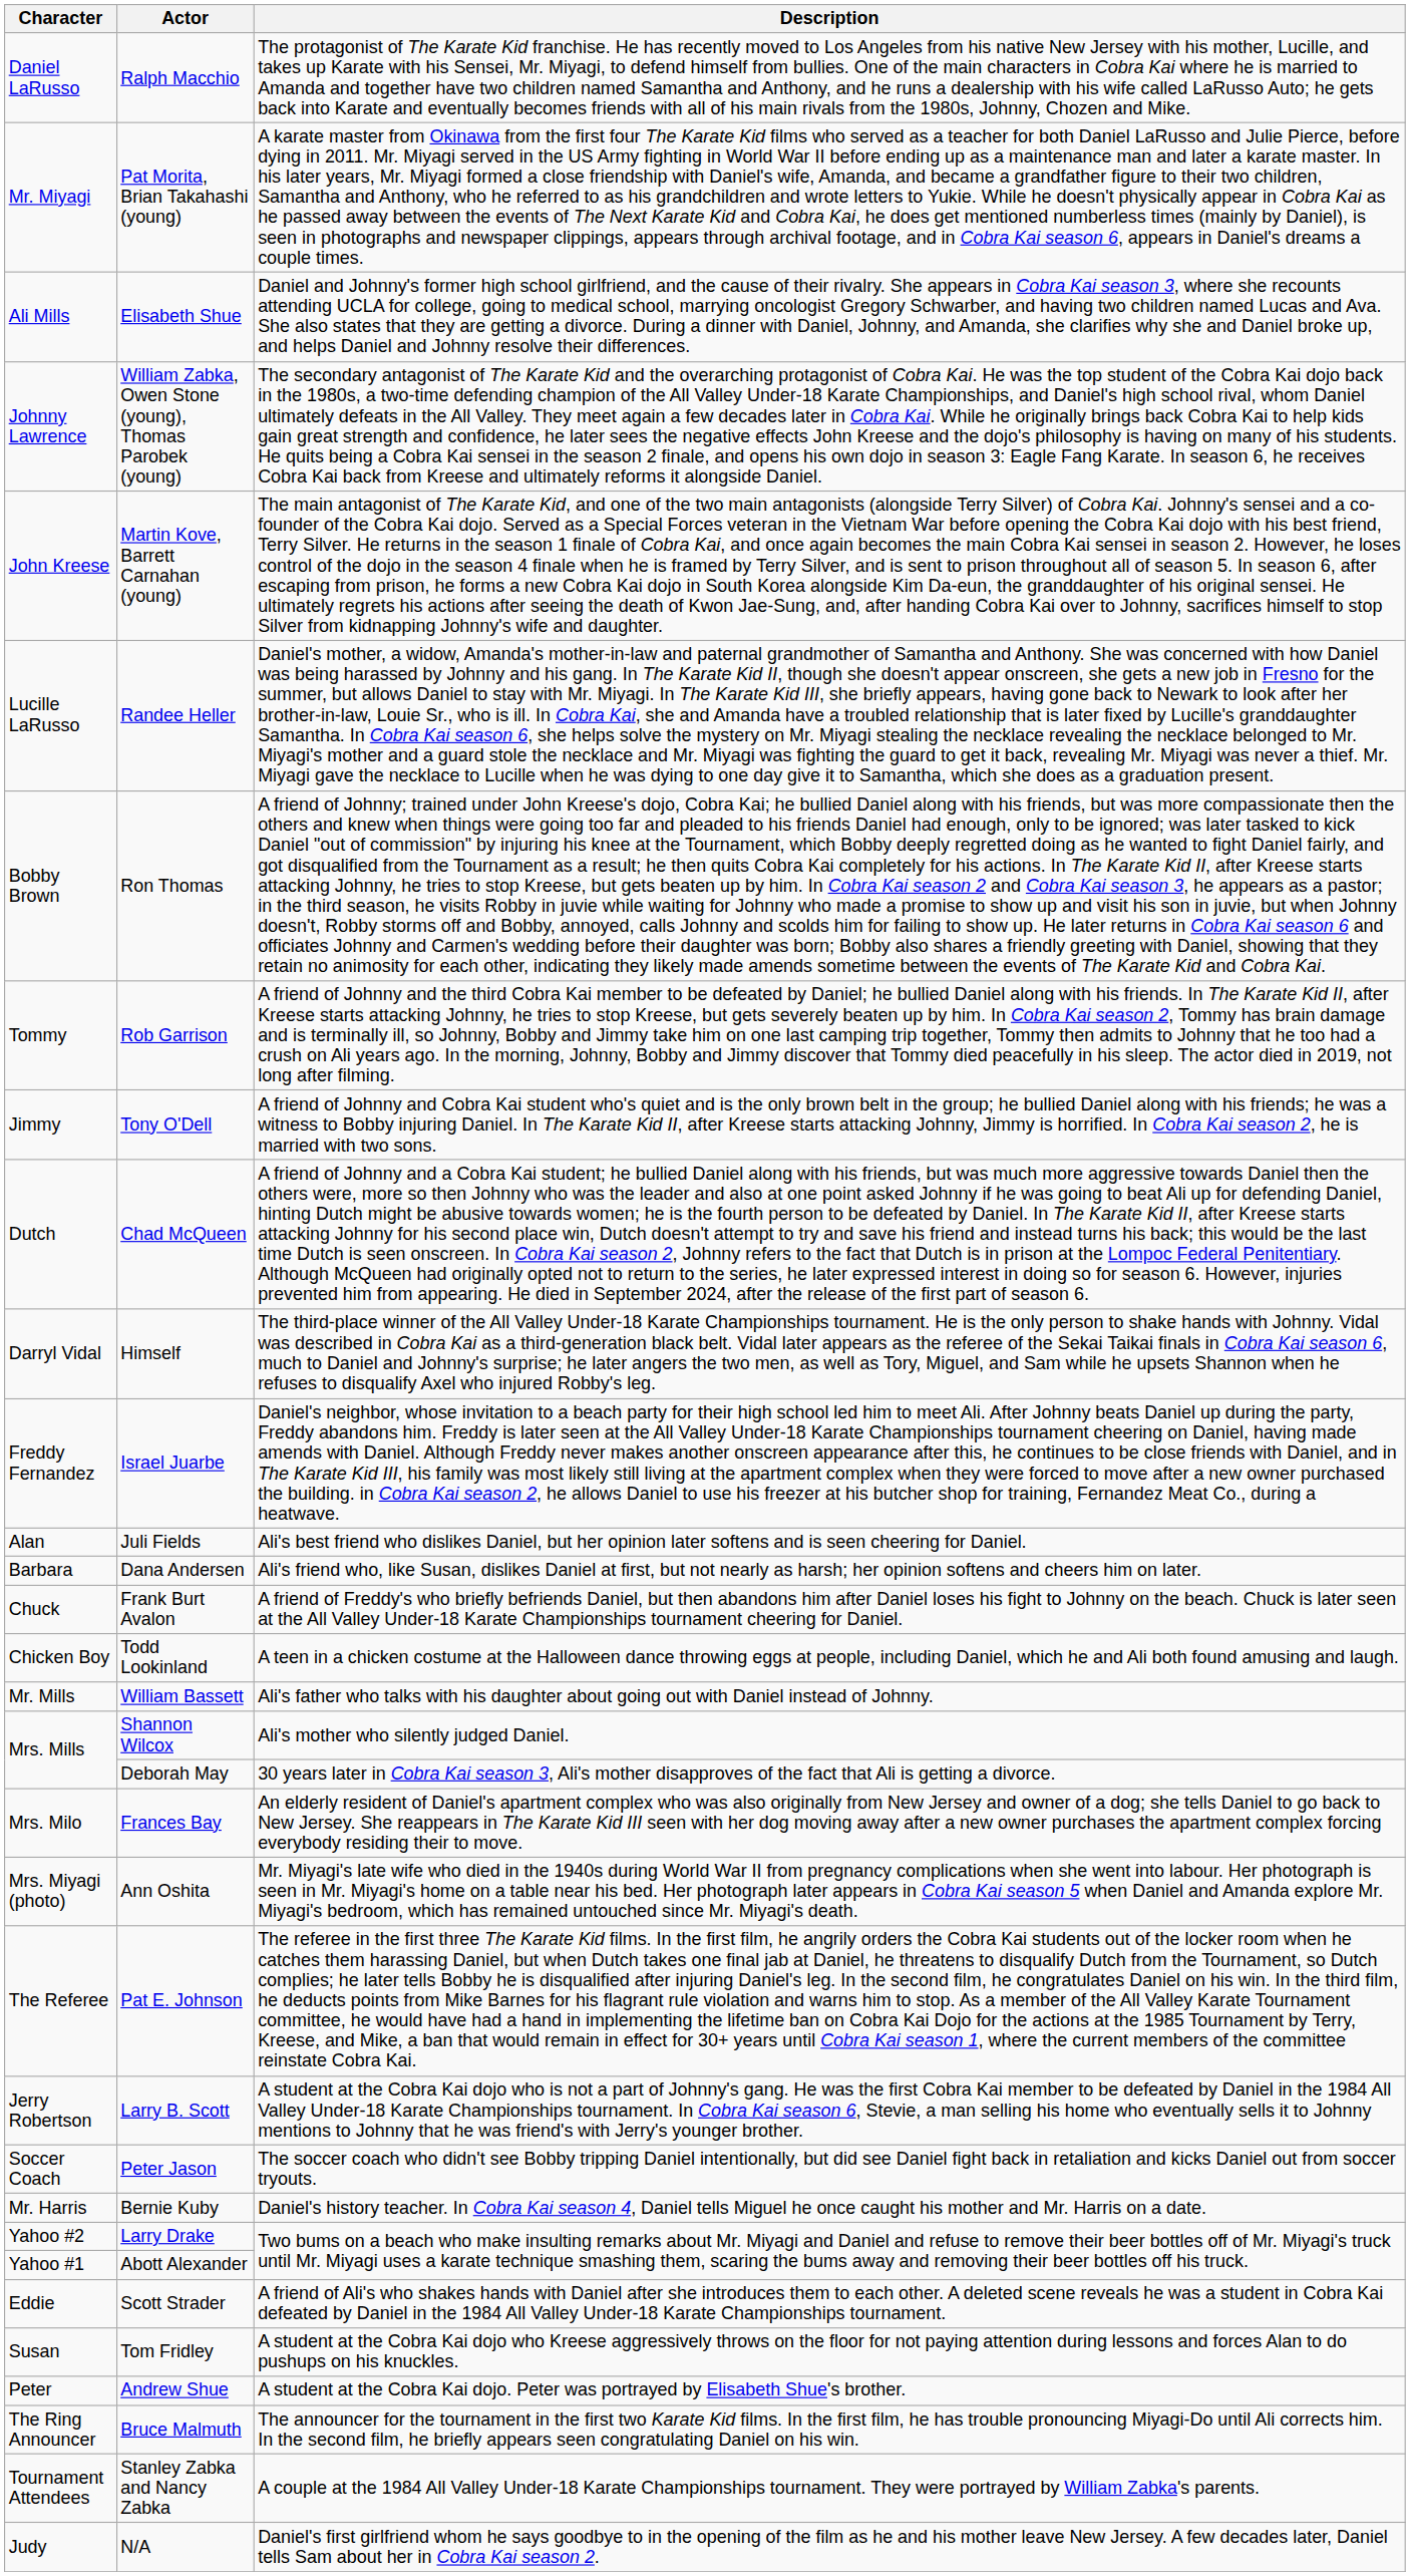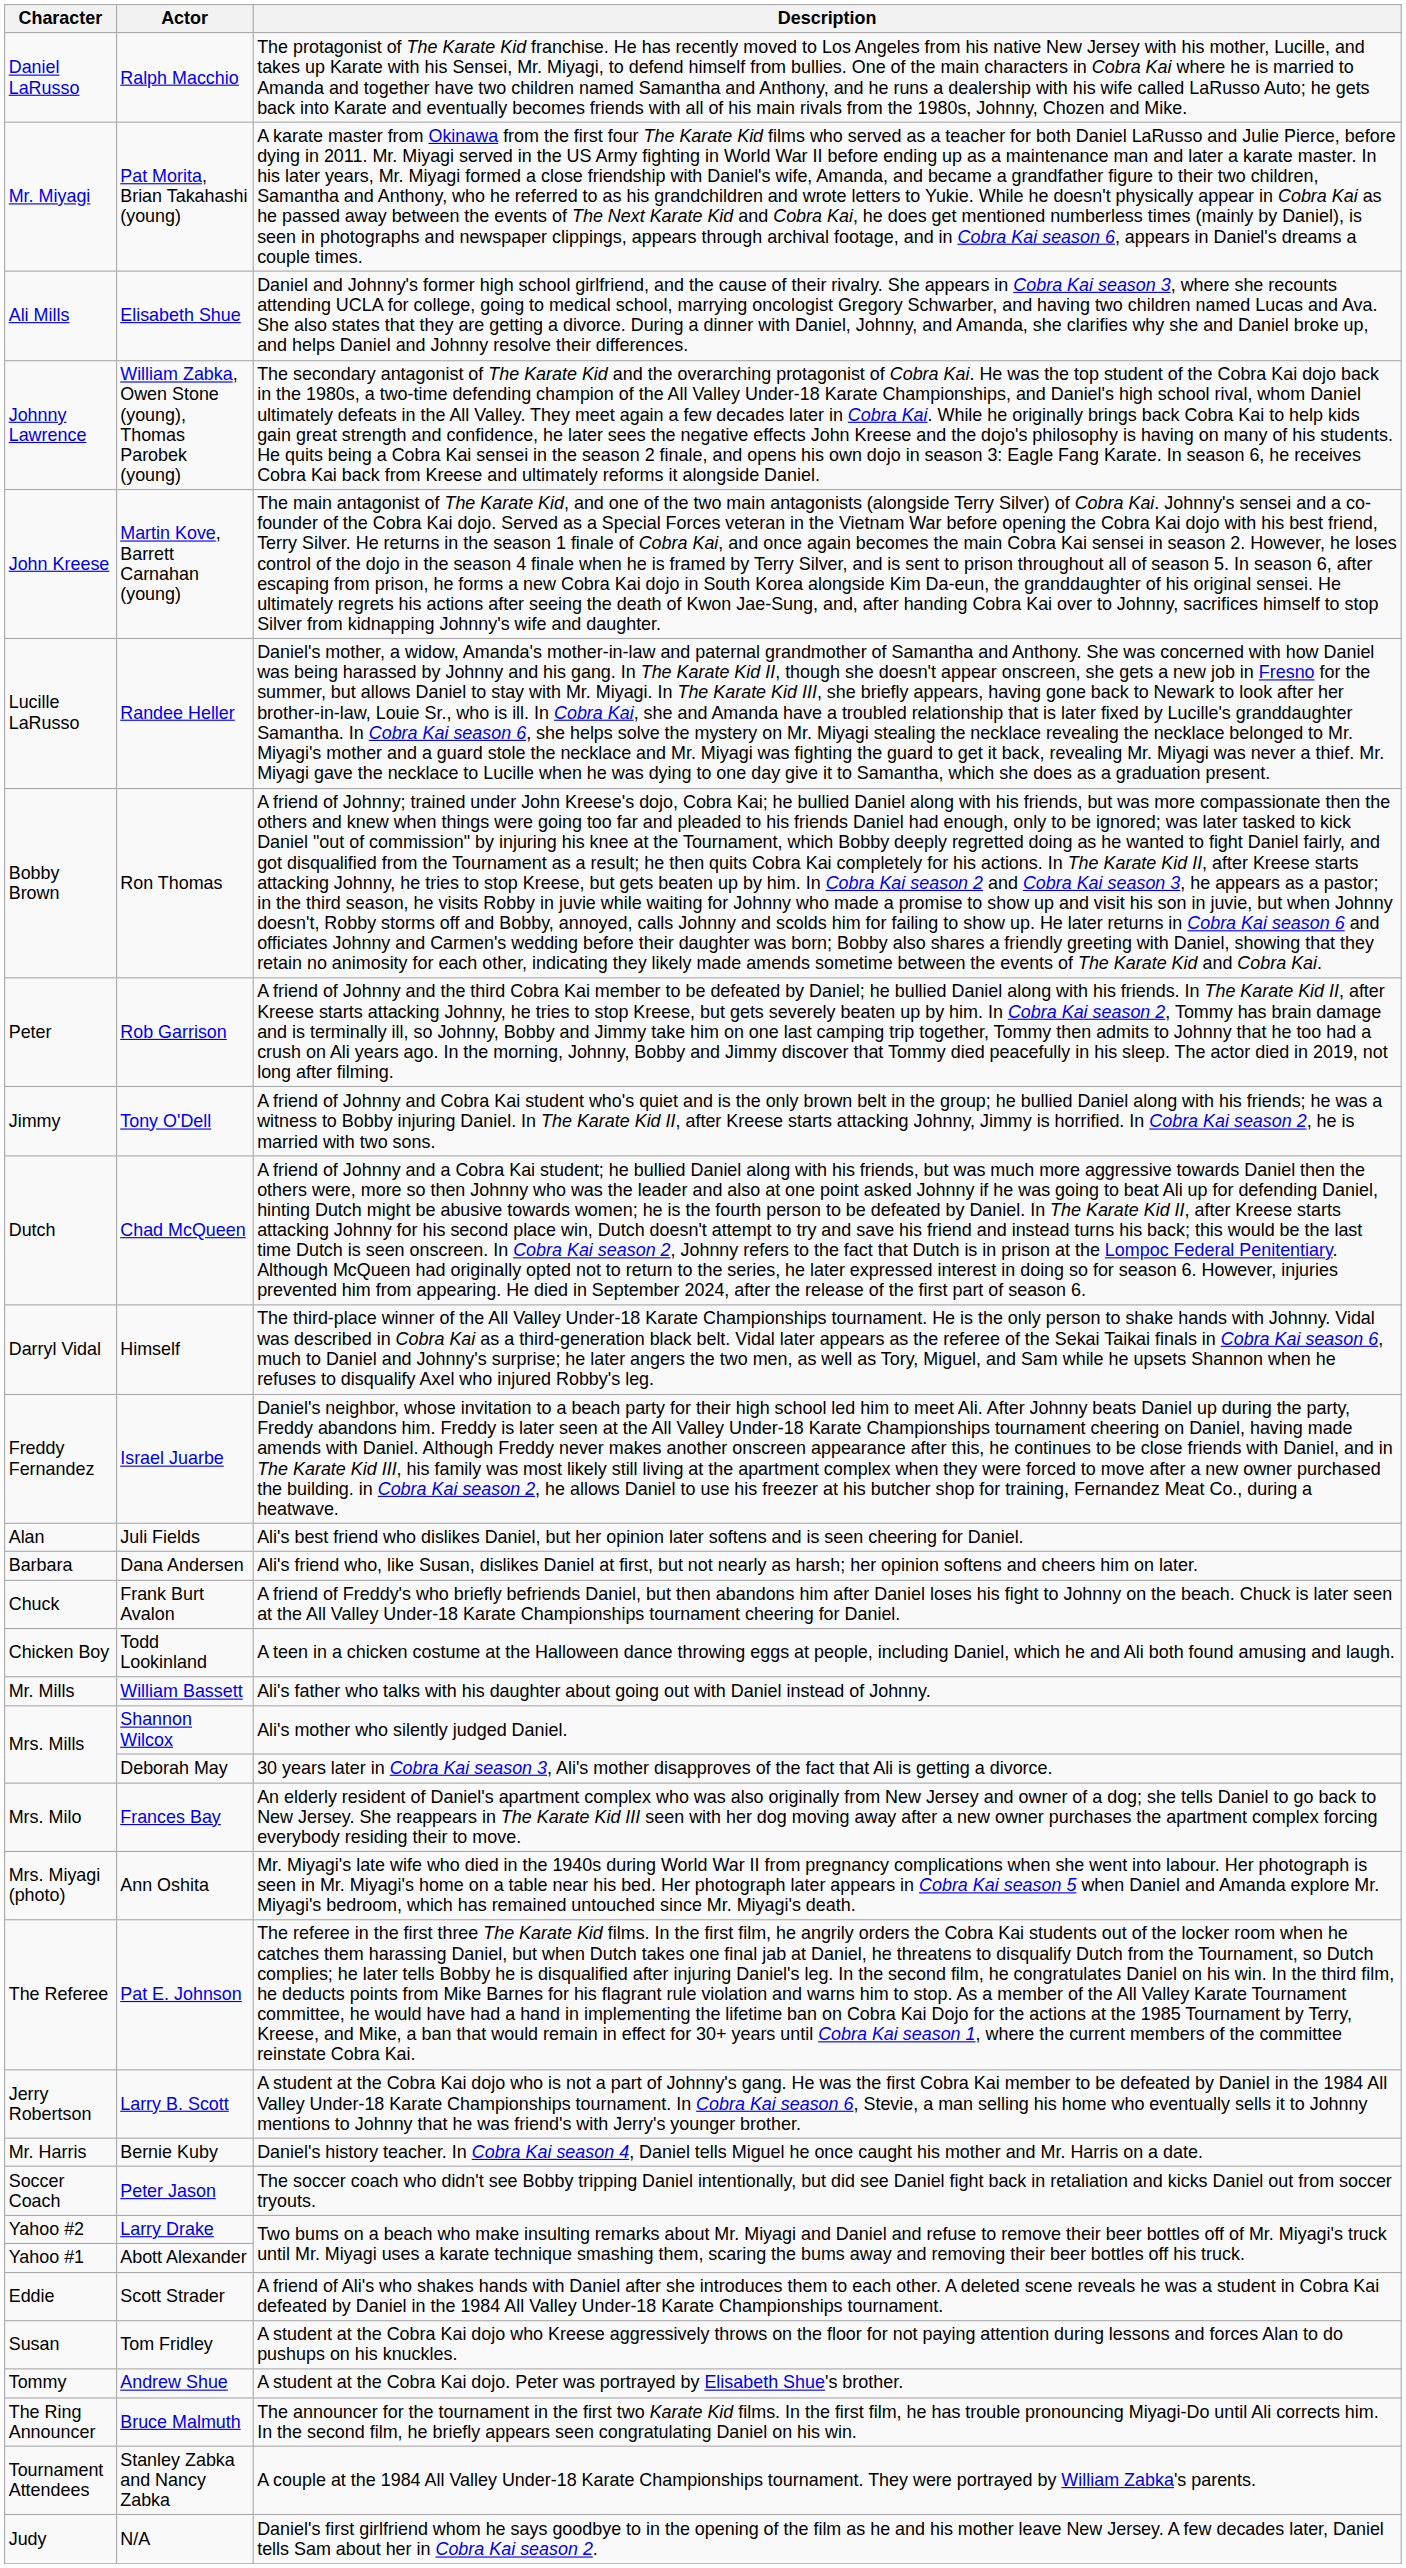Rob Garrison | Character: Tommy -> Peter
rows swapped: Bernie Kuby <-> Peter Jason
Andrew Shue | Character: Peter -> Tommy
